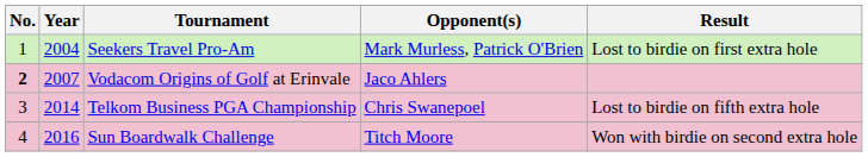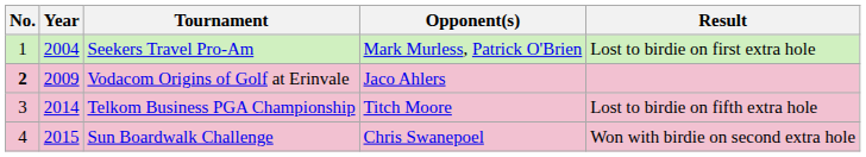Vodacom Origins of Golf at Erinvale | Year: 2007 -> 2009
Telkom Business PGA Championship | Opponent(s): Chris Swanepoel -> Titch Moore
Sun Boardwalk Challenge | Year: 2016 -> 2015
Sun Boardwalk Challenge | Opponent(s): Titch Moore -> Chris Swanepoel
